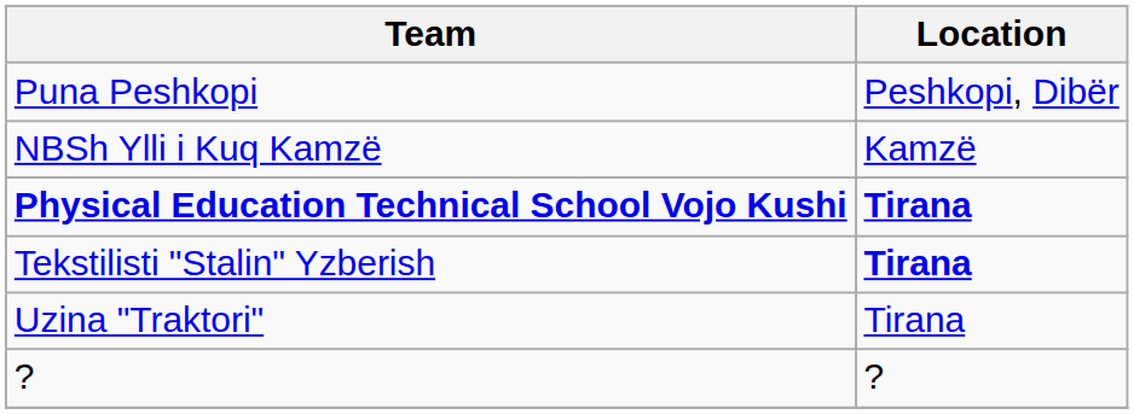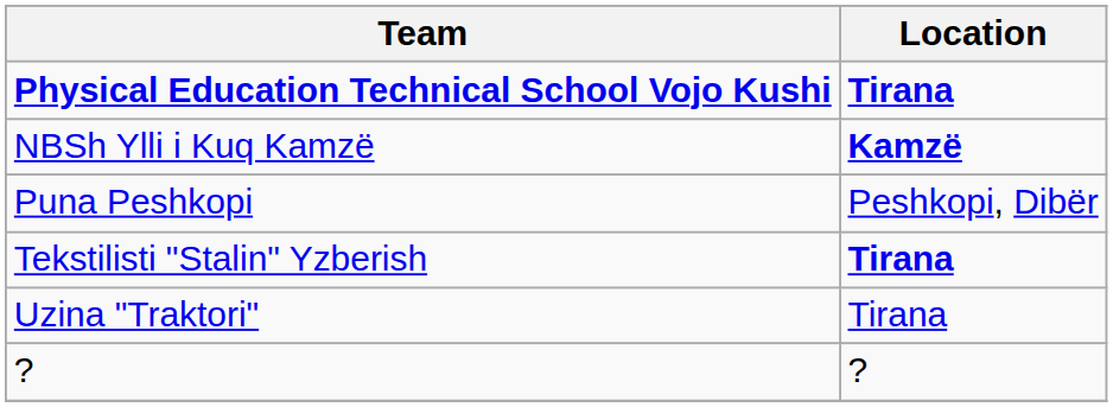rows swapped: Physical Education Technical School Vojo Kushi <-> Puna Peshkopi
NBSh Ylli i Kuq Kamzë | Location: normal -> bold
